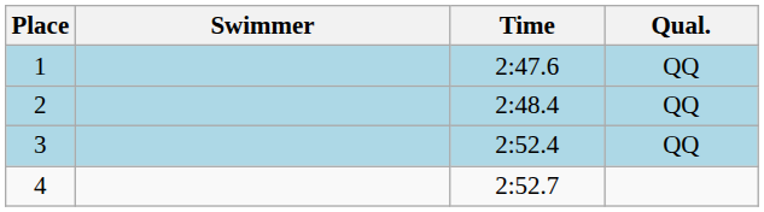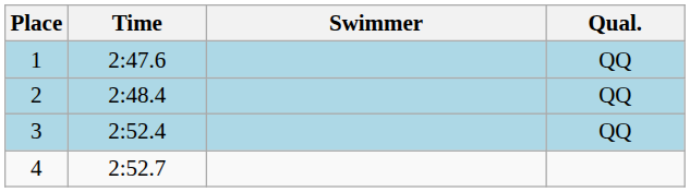columns swapped: Swimmer <-> Time
